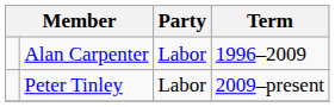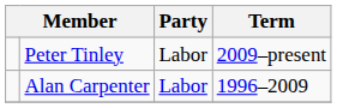rows swapped: Alan Carpenter <-> Peter Tinley
